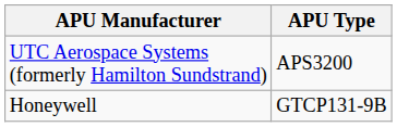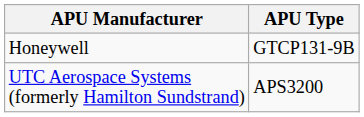rows swapped: Honeywell <-> UTC Aerospace Systems (formerly Hamilton Sundstrand)
